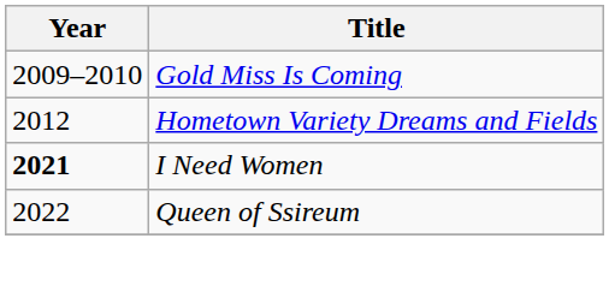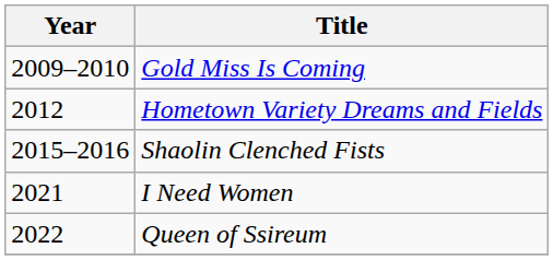+ row: 2015–2016 | Shaolin Clenched Fists
I Need Women | Year: bold -> normal
